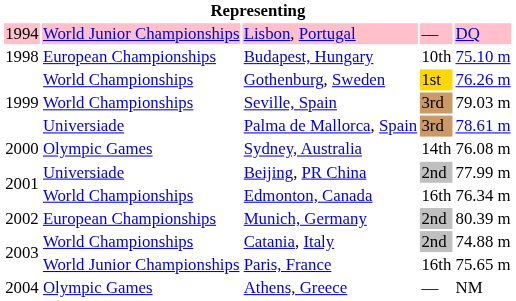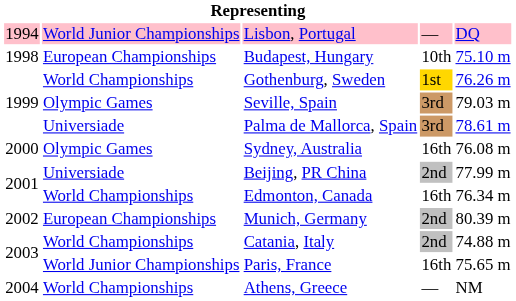Seville, Spain | column 2: World Championships -> Olympic Games
Sydney, Australia | column 4: 14th -> 16th
Athens, Greece | column 2: Olympic Games -> World Championships
